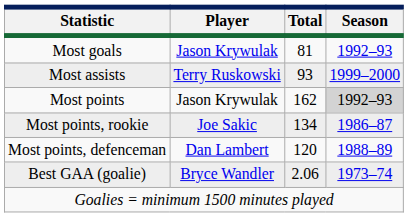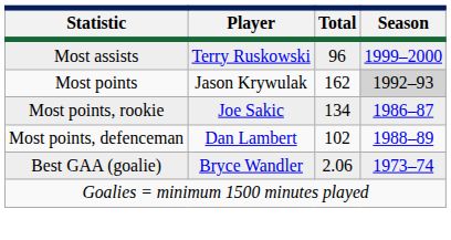- row: Most goals | Jason Krywulak | 81 | 1992–93
Most assists | Total: 93 -> 96
Most points, defenceman | Total: 120 -> 102
